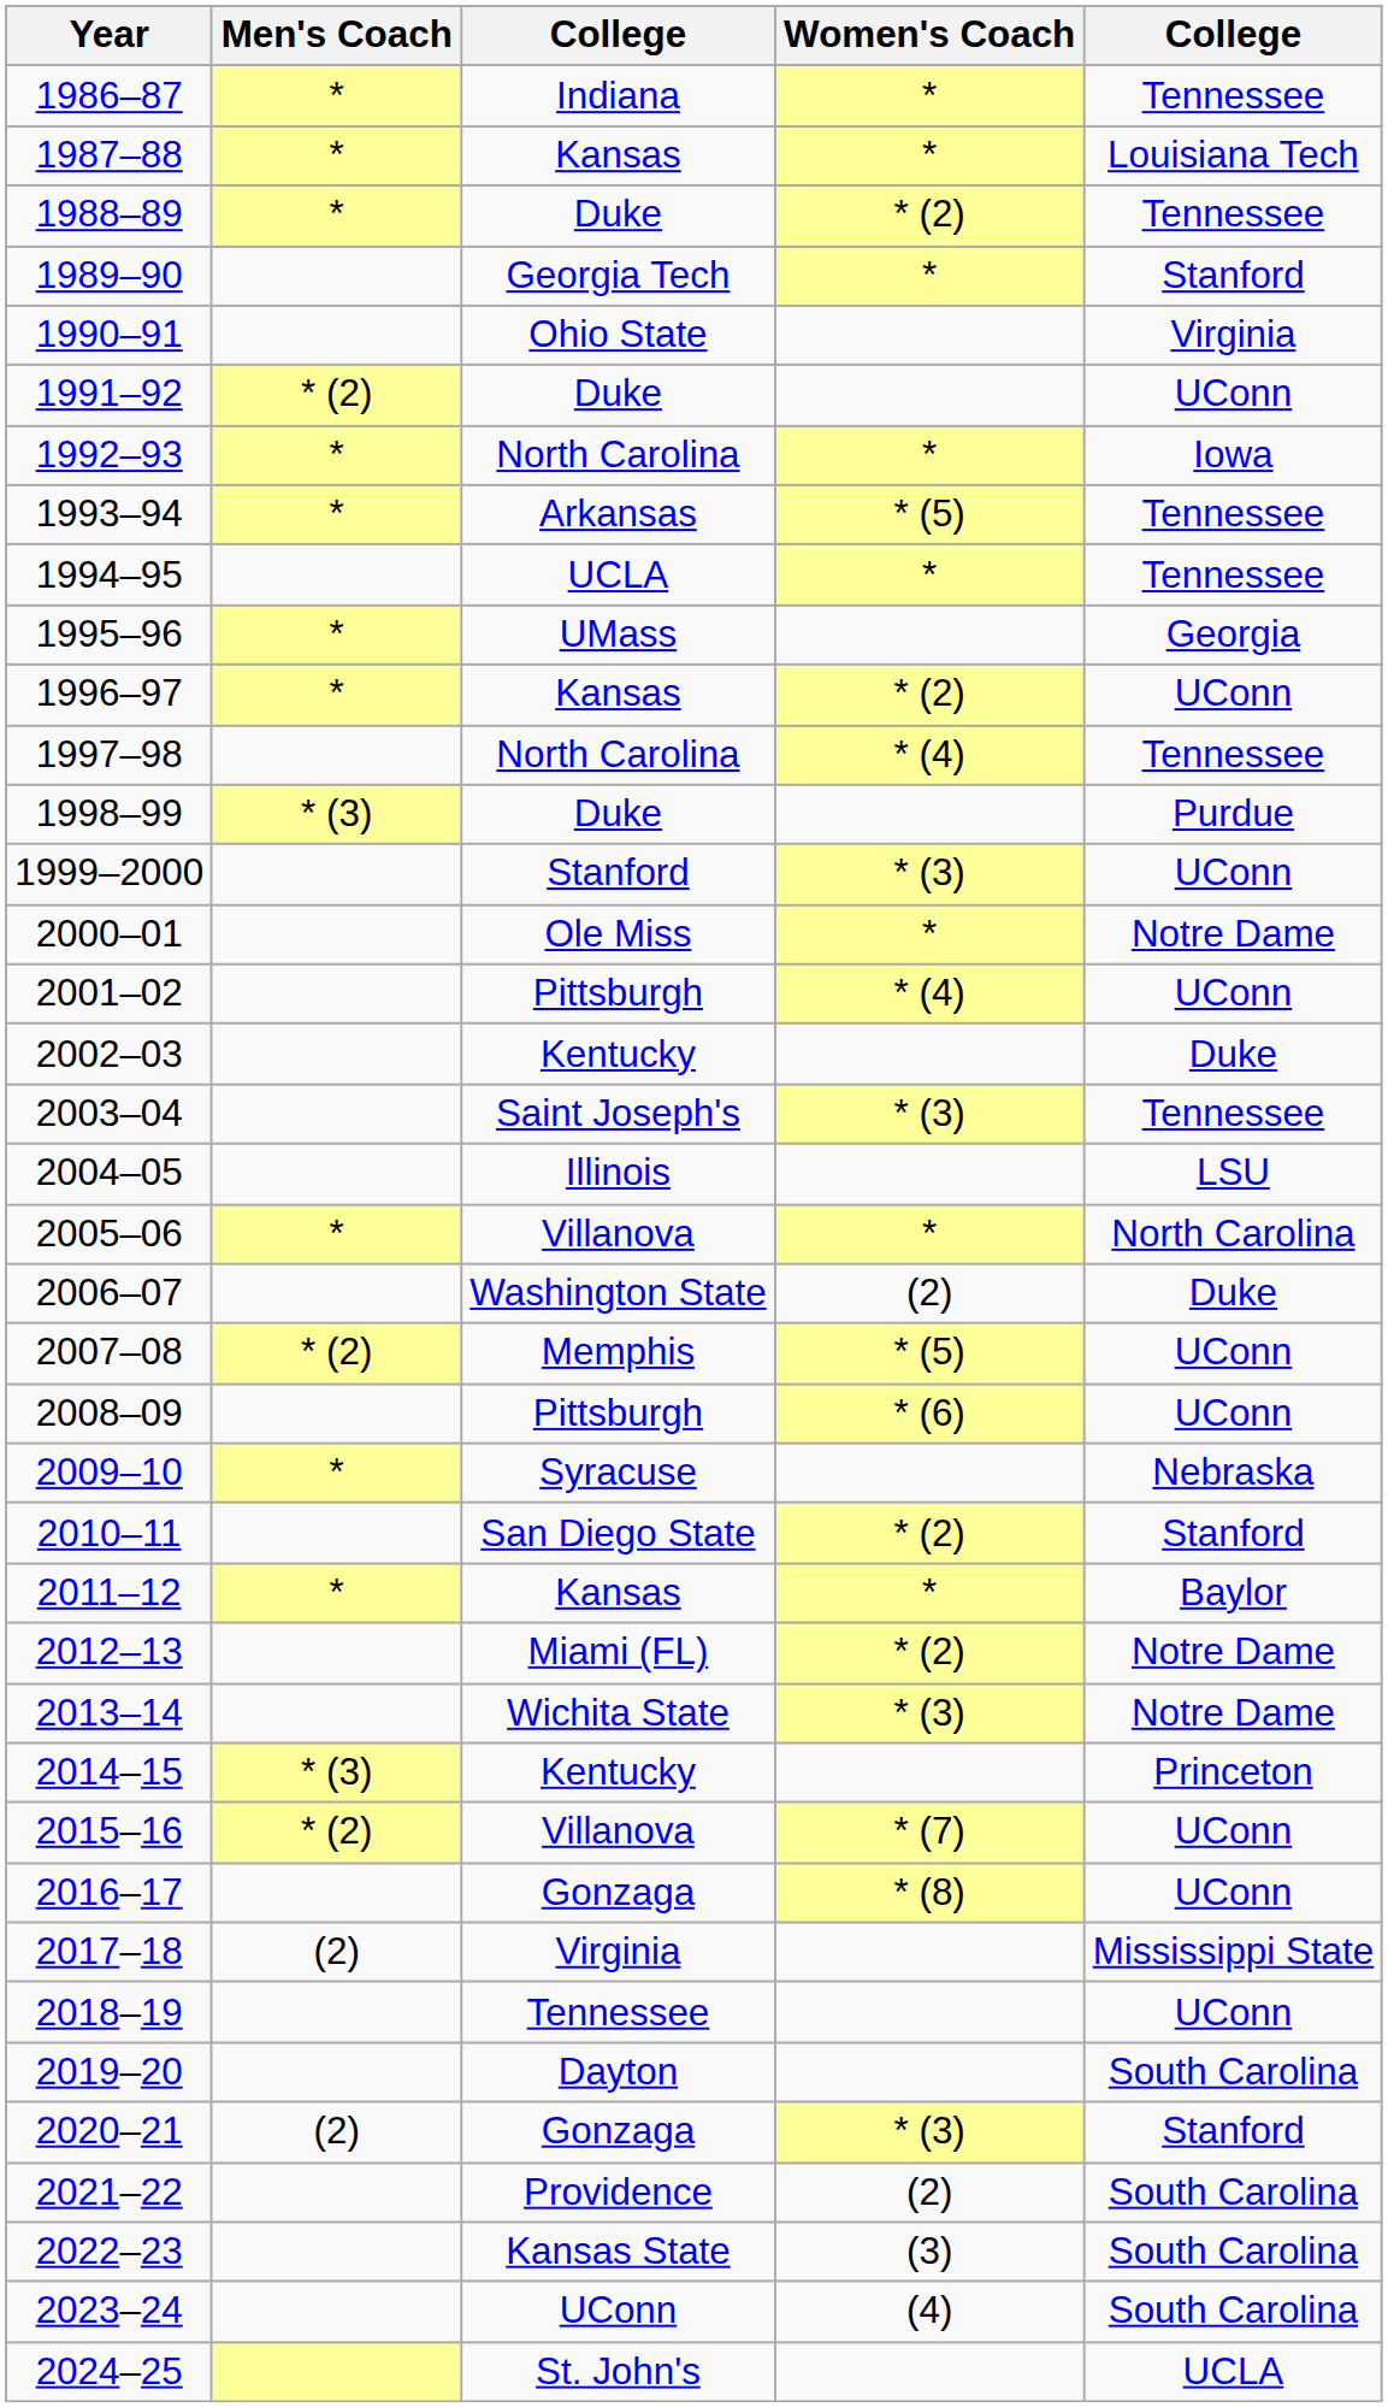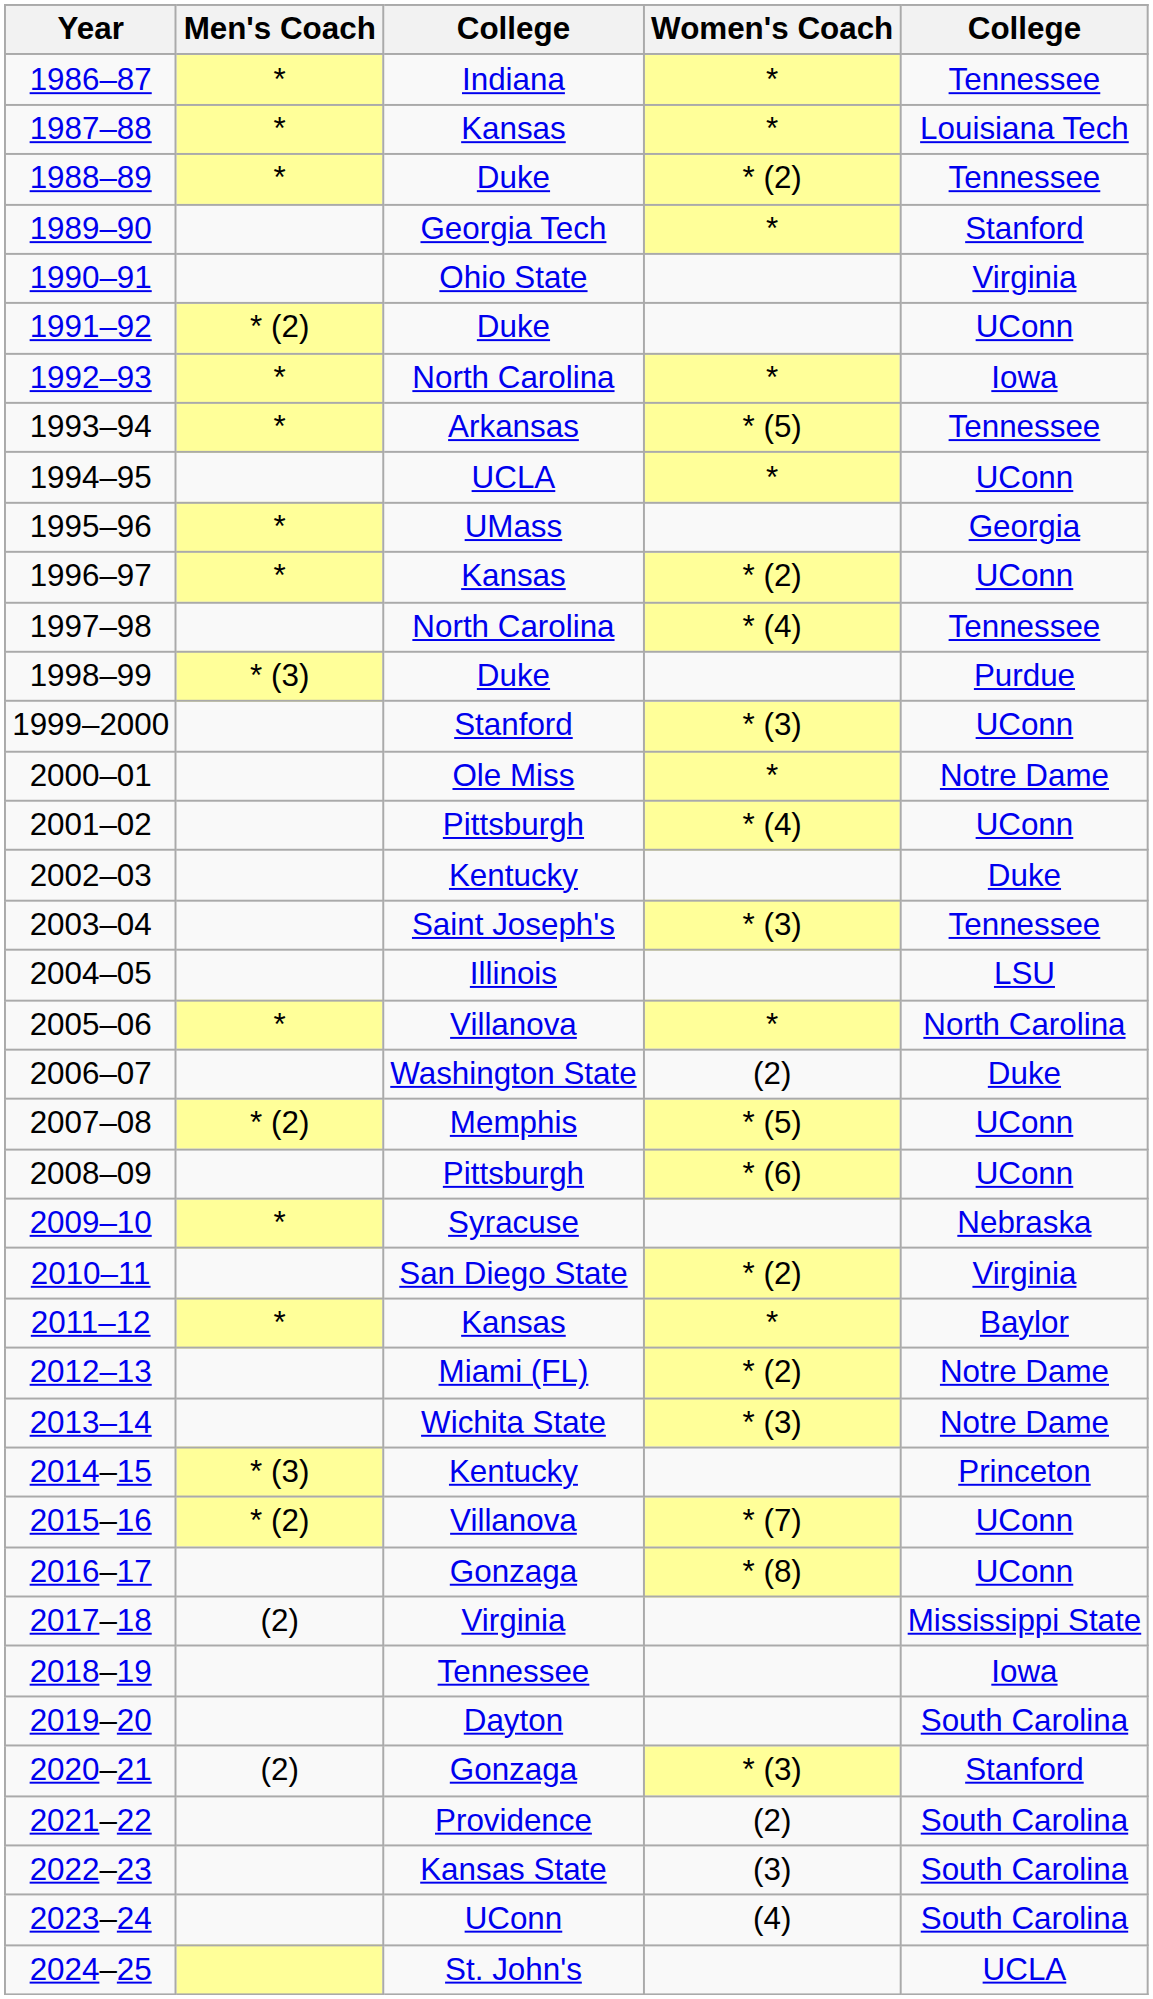1994–95 | column 5: Tennessee -> UConn
2010–11 | column 5: Stanford -> Virginia
2018–19 | column 5: UConn -> Iowa
